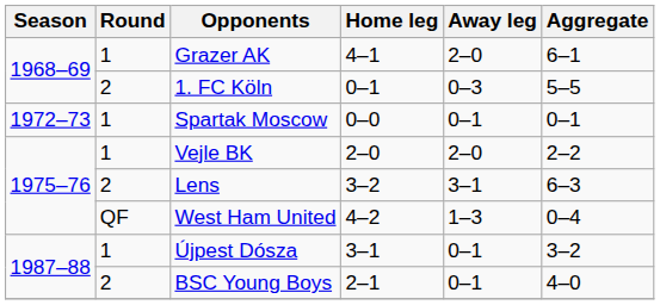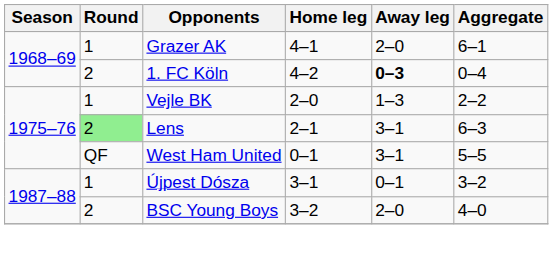1. FC Köln | Home leg: 0–1 -> 4–2
1. FC Köln | Away leg: normal -> bold
1. FC Köln | Aggregate: 5–5 -> 0–4
- row: 1972–73 | 1 | Spartak Moscow | 0–0 | 0–1 | 0–1
Vejle BK | Away leg: 2–0 -> 1–3
Lens | Round: no background -> lightgreen background
Lens | Home leg: 3–2 -> 2–1
West Ham United | Home leg: 4–2 -> 0–1
West Ham United | Away leg: 1–3 -> 3–1
West Ham United | Aggregate: 0–4 -> 5–5
BSC Young Boys | Home leg: 2–1 -> 3–2
BSC Young Boys | Away leg: 0–1 -> 2–0
